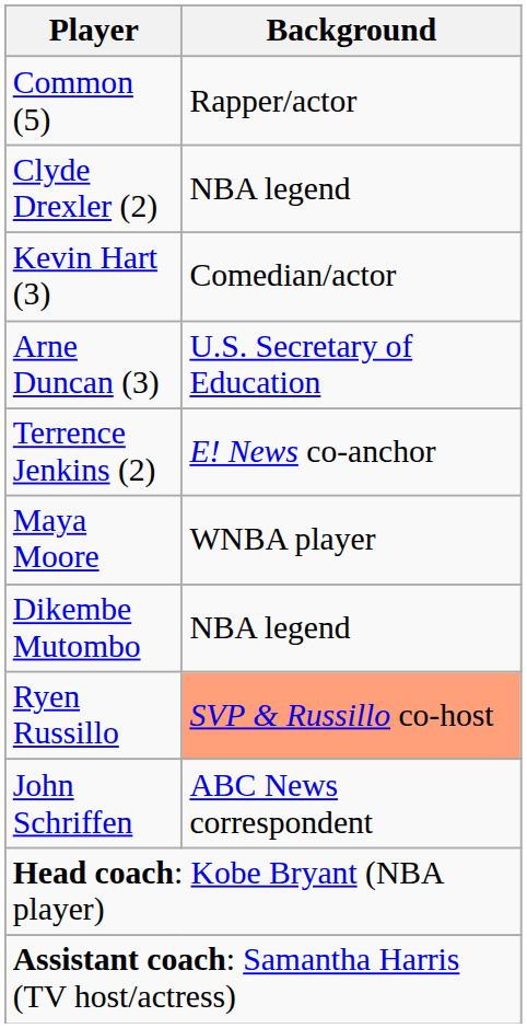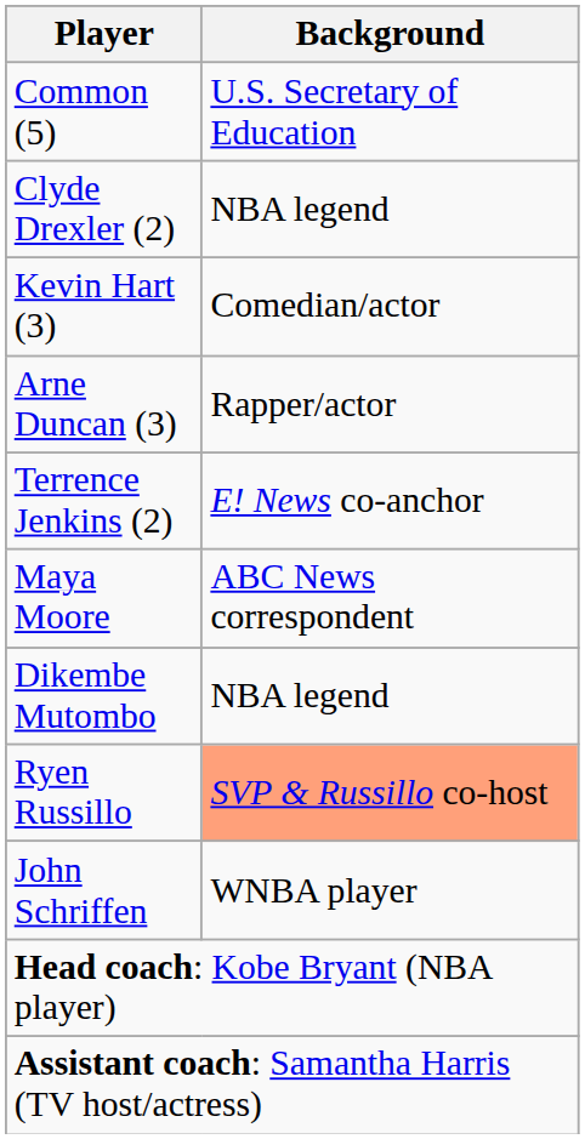Common (5) | Background: Rapper/actor -> U.S. Secretary of Education
Arne Duncan (3) | Background: U.S. Secretary of Education -> Rapper/actor
Maya Moore | Background: WNBA player -> ABC News correspondent
John Schriffen | Background: ABC News correspondent -> WNBA player
